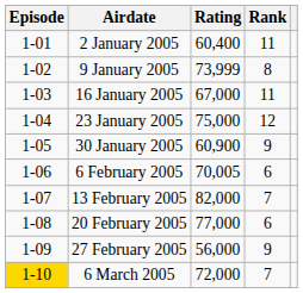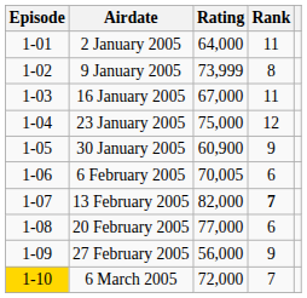2 January 2005 | Rating: 60,400 -> 64,000
13 February 2005 | Rank: normal -> bold
